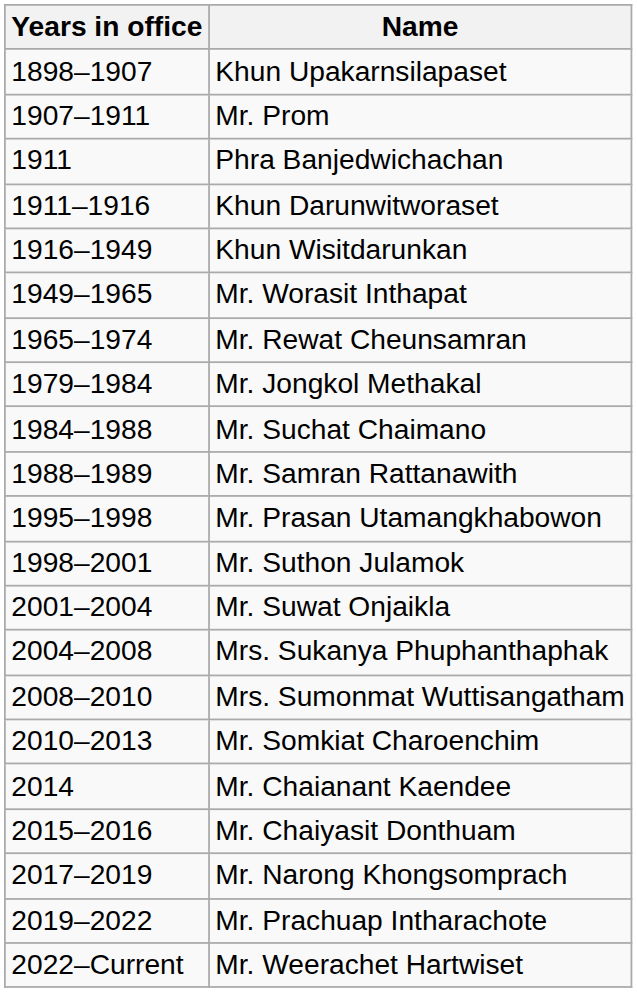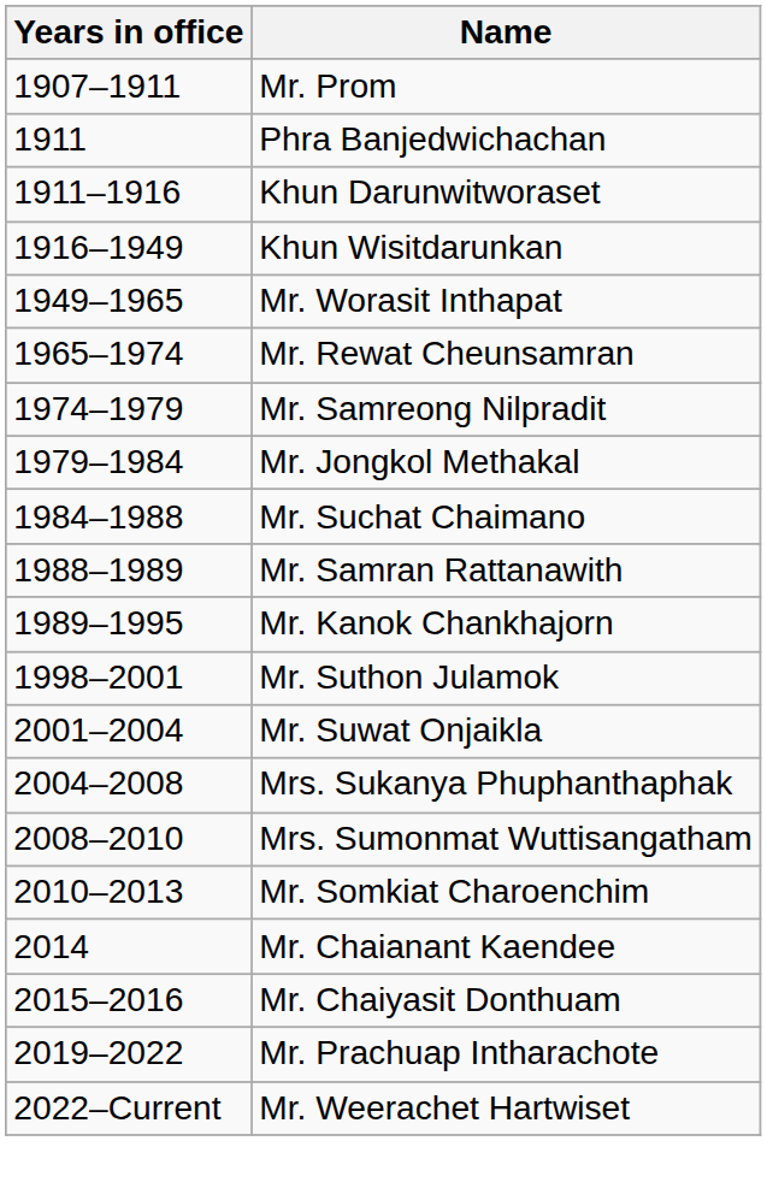- row: 1898–1907 | Khun Upakarnsilapaset
+ row: 1974–1979 | Mr. Samreong Nilpradit
+ row: 1989–1995 | Mr. Kanok Chankhajorn
- row: 1995–1998 | Mr. Prasan Utamangkhabowon
- row: 2017–2019 | Mr. Narong Khongsomprach
